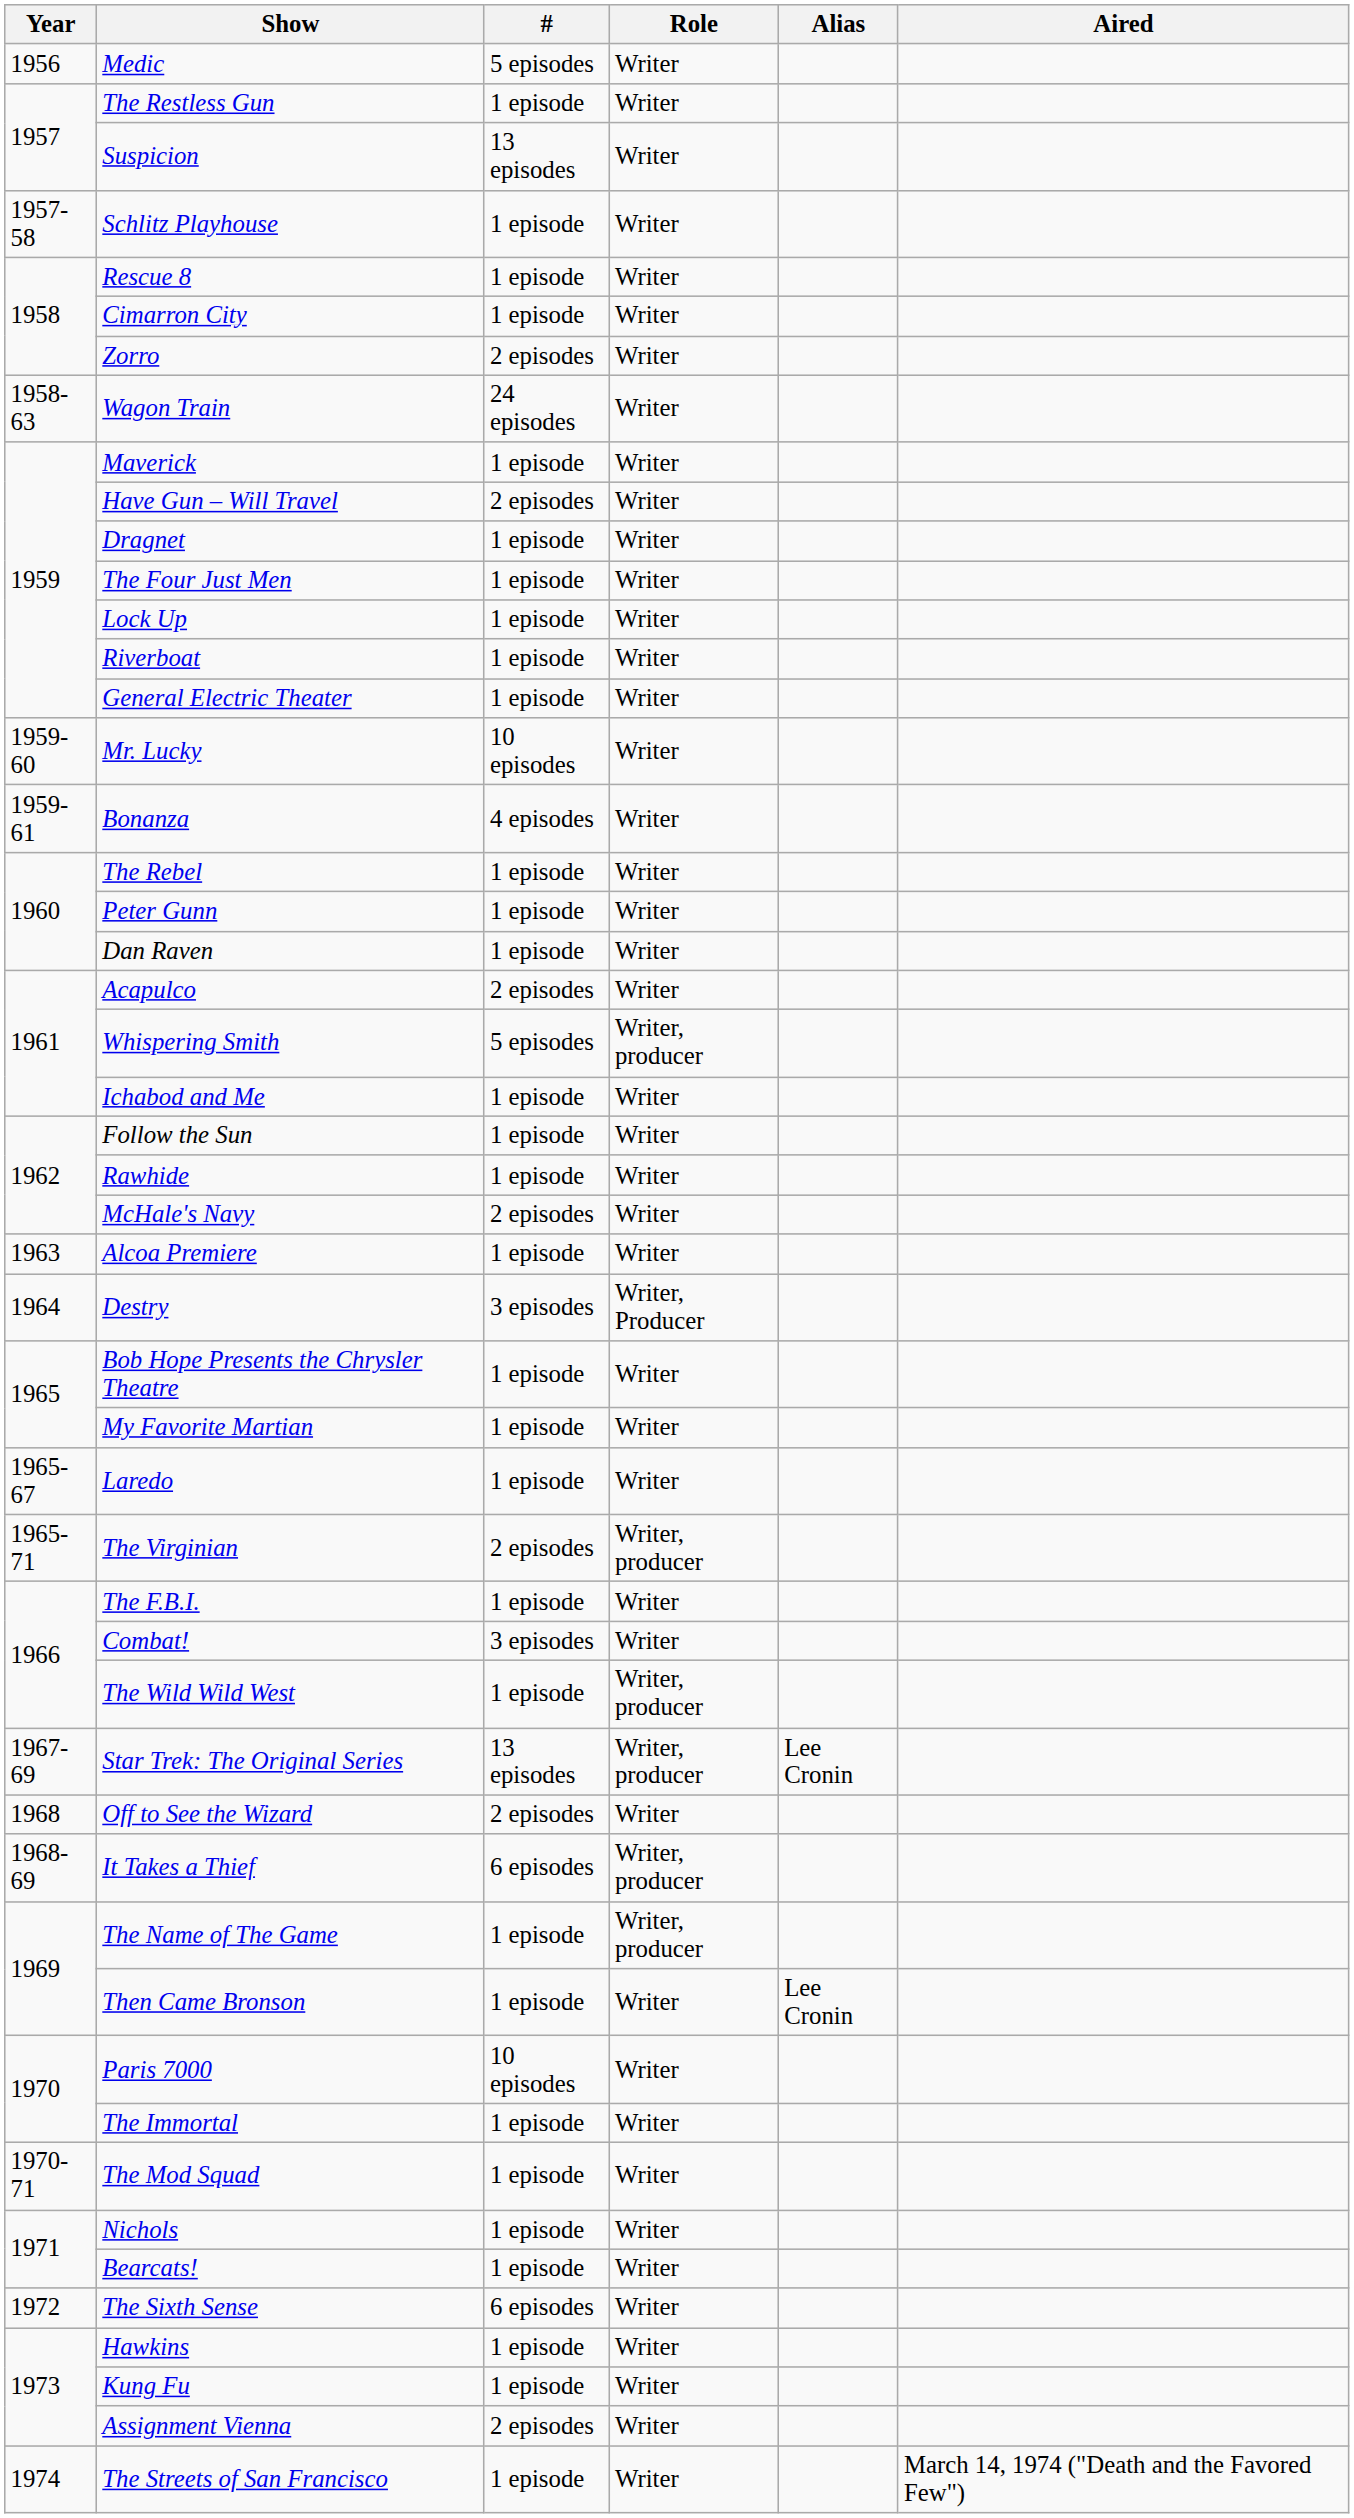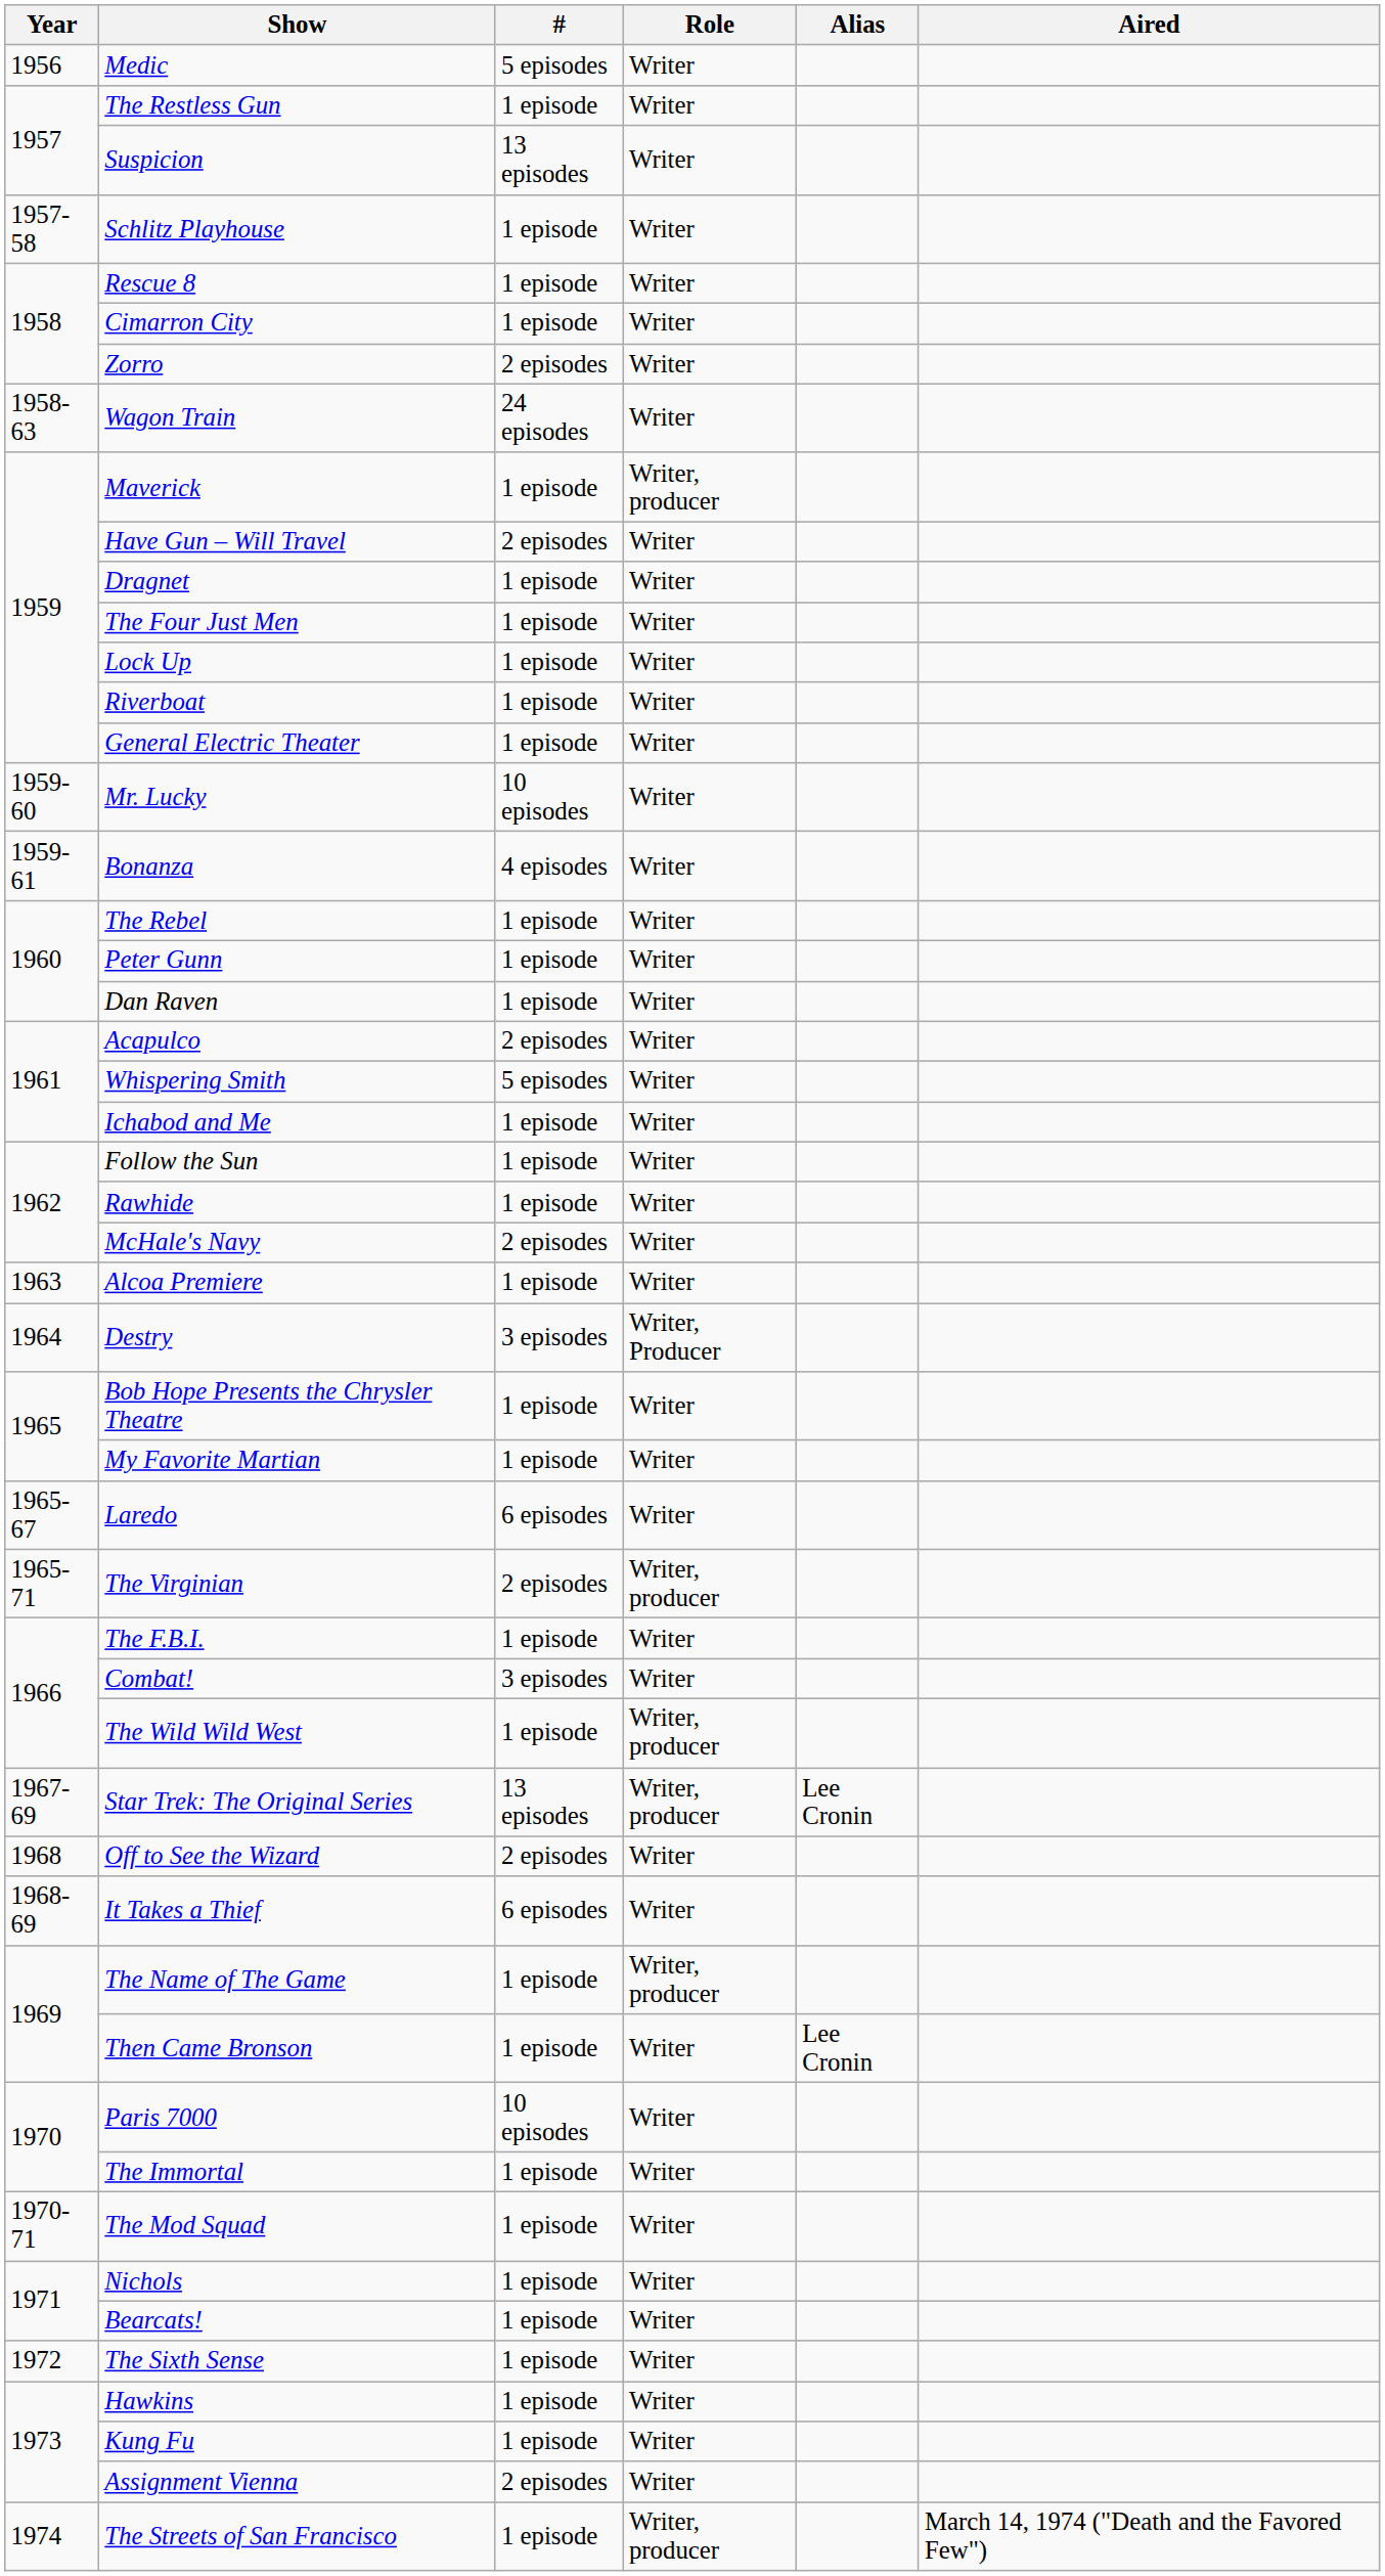Maverick | Role: Writer -> Writer, producer
Whispering Smith | Role: Writer, producer -> Writer
Laredo | #: 1 episode -> 6 episodes
It Takes a Thief | Role: Writer, producer -> Writer
The Sixth Sense | #: 6 episodes -> 1 episode
The Streets of San Francisco | Role: Writer -> Writer, producer
